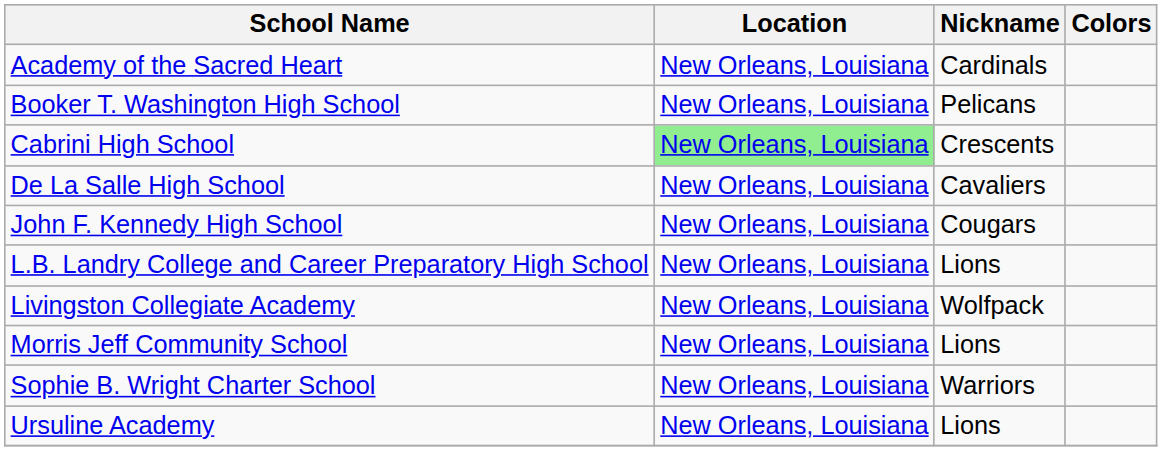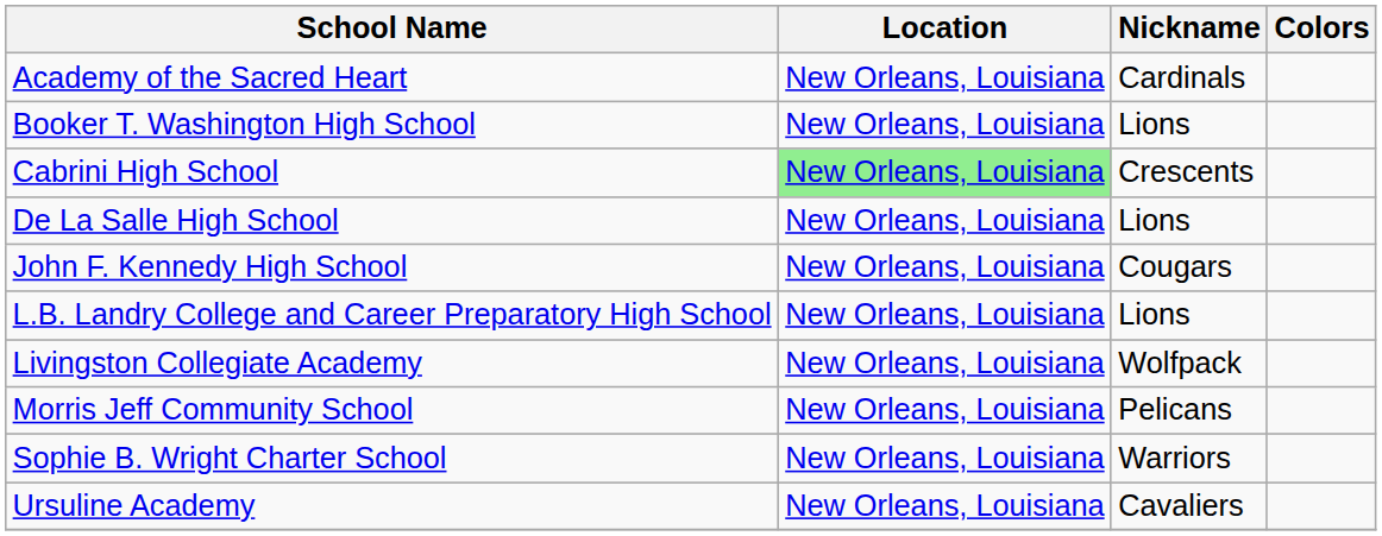Booker T. Washington High School | Nickname: Pelicans -> Lions
De La Salle High School | Nickname: Cavaliers -> Lions
Morris Jeff Community School | Nickname: Lions -> Pelicans
Ursuline Academy | Nickname: Lions -> Cavaliers
